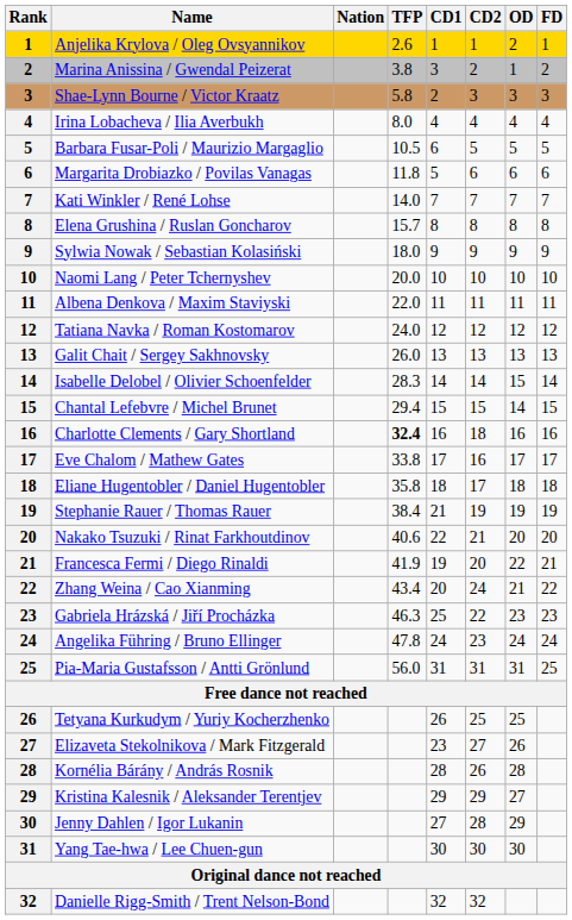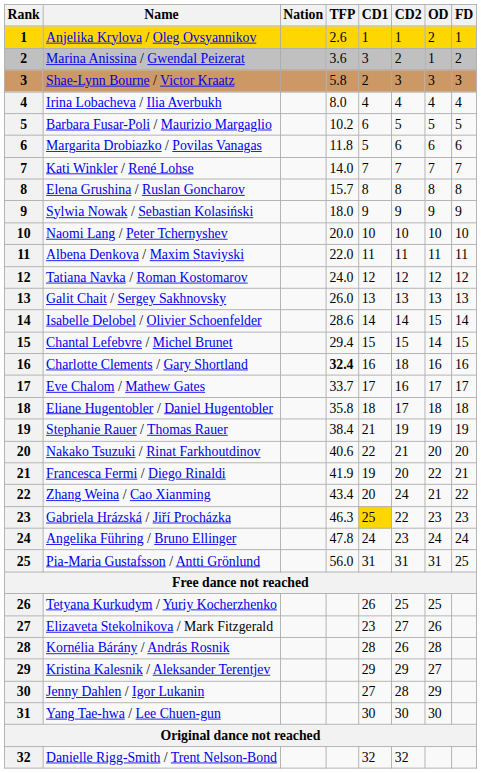Marina Anissina / Gwendal Peizerat | TFP: 3.8 -> 3.6
Barbara Fusar-Poli / Maurizio Margaglio | TFP: 10.5 -> 10.2
Isabelle Delobel / Olivier Schoenfelder | TFP: 28.3 -> 28.6
Eve Chalom / Mathew Gates | TFP: 33.8 -> 33.7
Gabriela Hrázská / Jiří Procházka | CD1: no background -> gold background
